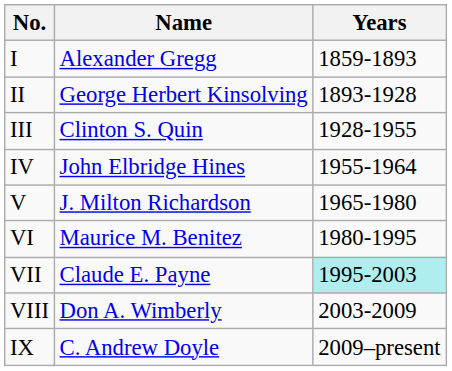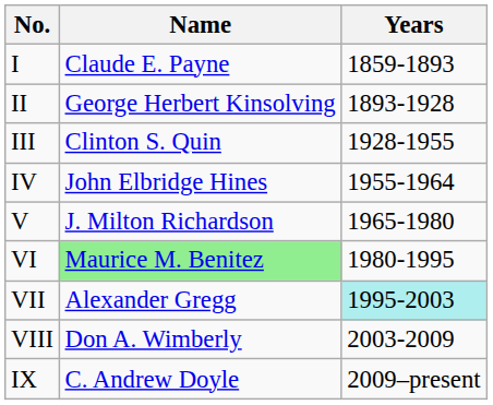I | Name: Alexander Gregg -> Claude E. Payne
VI | Name: no background -> lightgreen background
VII | Name: Claude E. Payne -> Alexander Gregg
